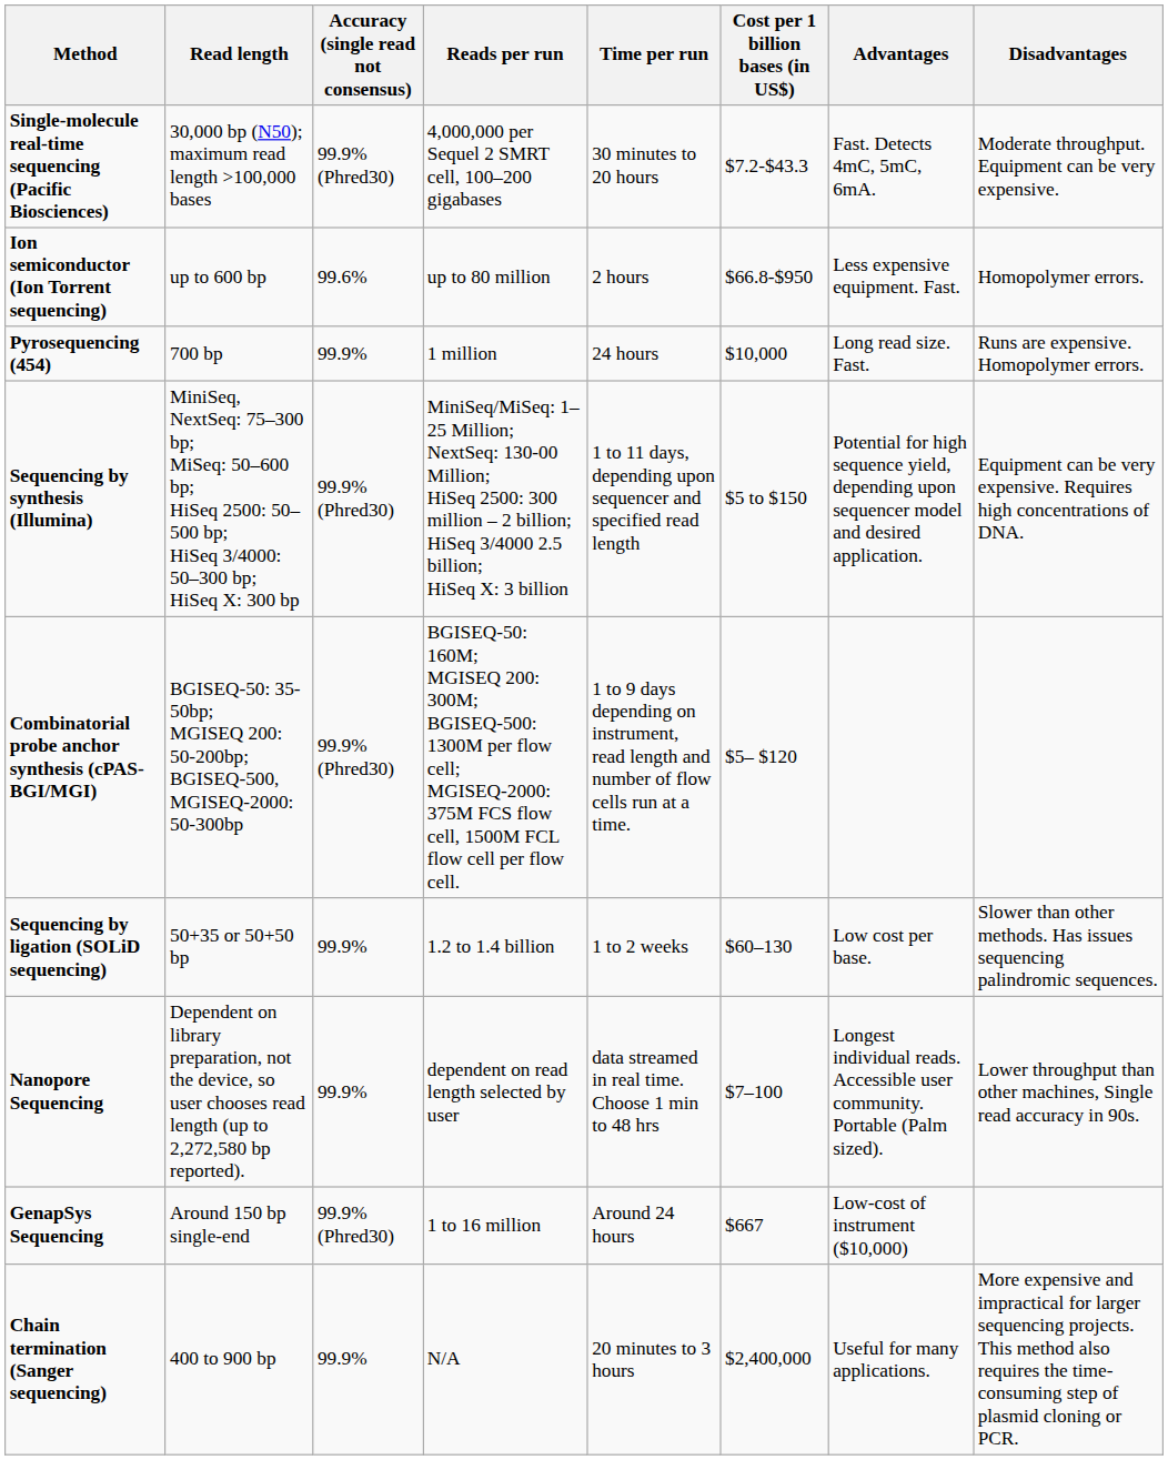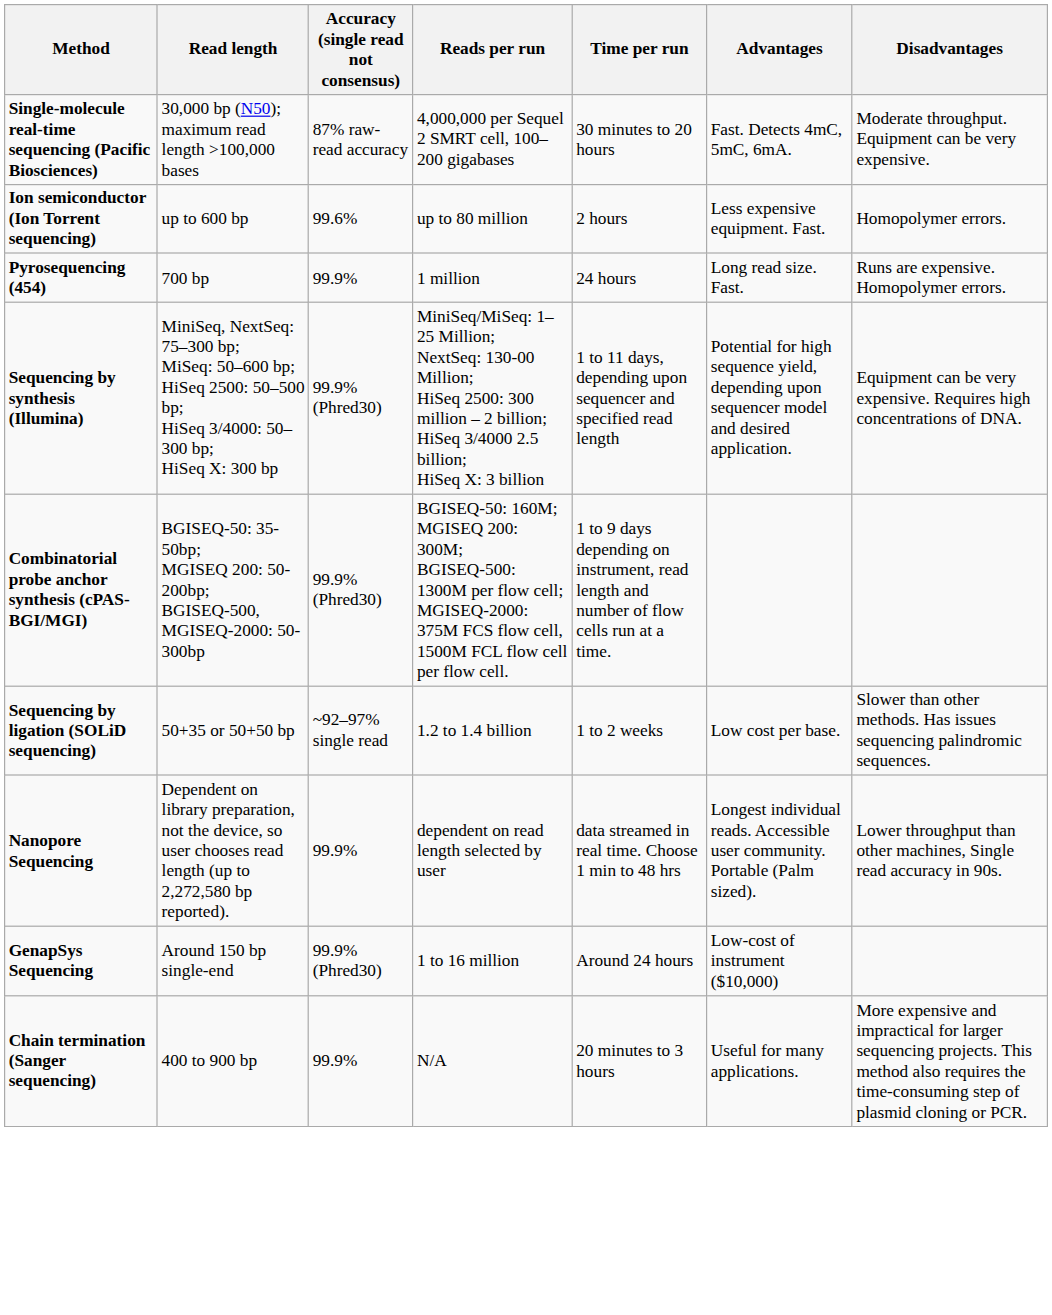- column: Cost per 1 billion bases (in US$) | $7.2-$43.3 | $66.8-$950 | $10,000 | $5 to $150 | $5– $120 | $60–130 | $7–100 | $667 | $2,400,000
Single-molecule real-time sequencing (Pacific Biosciences) | Accuracy (single read not consensus): 99.9% (Phred30) -> 87% raw-read accuracy
Sequencing by ligation (SOLiD sequencing) | Accuracy (single read not consensus): 99.9% -> ~92–97% single read
